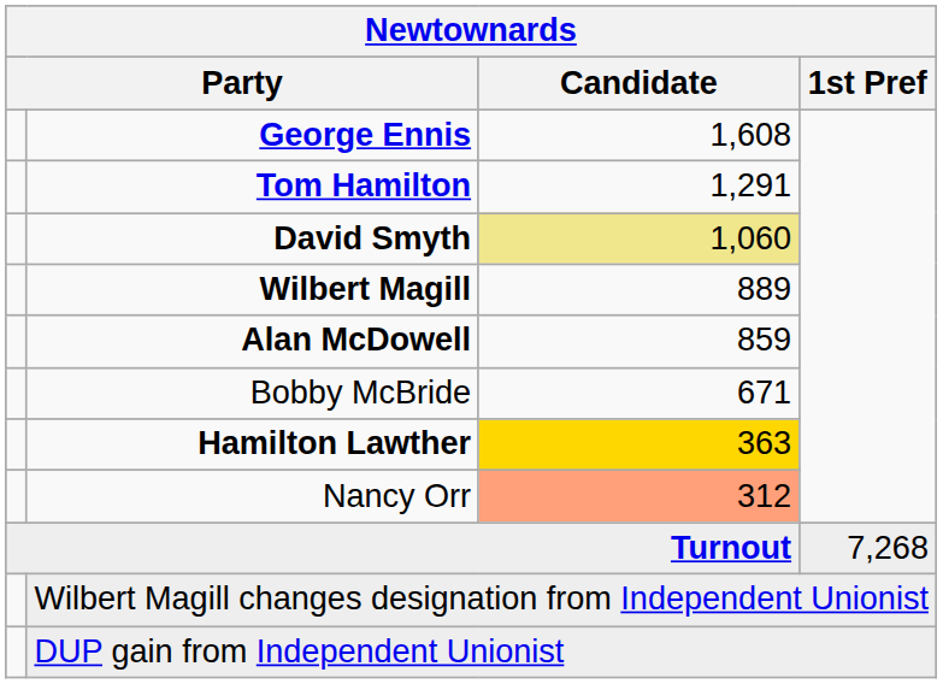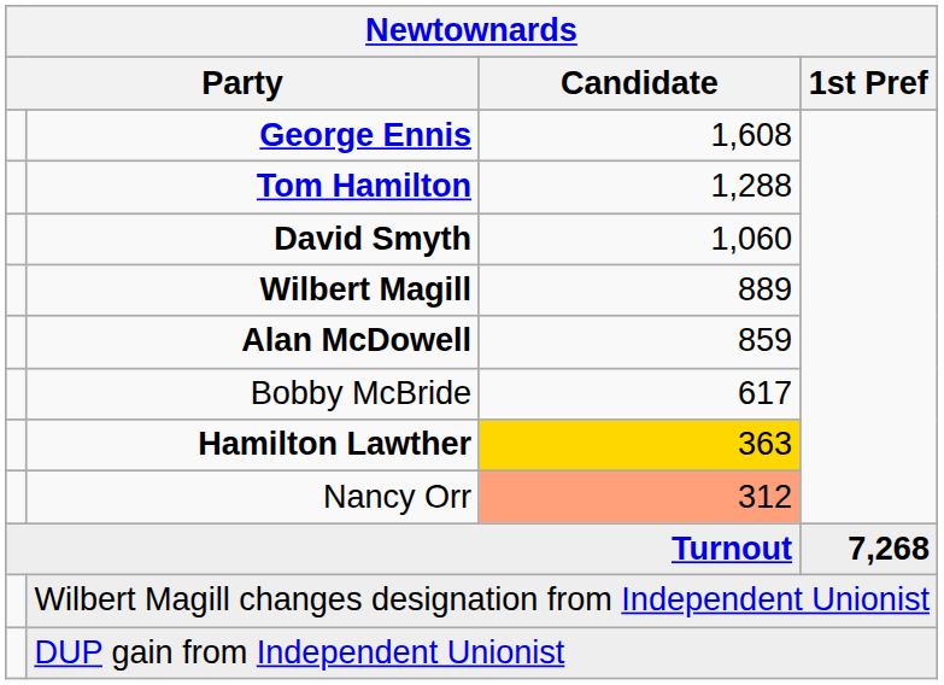Tom Hamilton | Candidate: 1,291 -> 1,288
David Smyth | Candidate: khaki background -> no background
Bobby McBride | Candidate: 671 -> 617
Turnout | 1st Pref: normal -> bold
